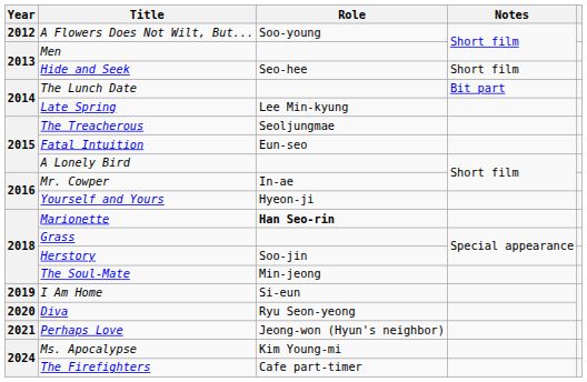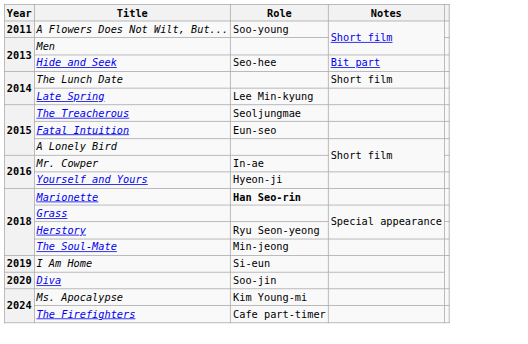A Flowers Does Not Wilt, But... | Year: 2012 -> 2011
Hide and Seek | Notes: Short film -> Bit part
The Lunch Date | Notes: Bit part -> Short film
Herstory | Role: Soo-jin -> Ryu Seon-yeong
Diva | Role: Ryu Seon-yeong -> Soo-jin
- row: 2021 | Perhaps Love | Jeong-won (Hyun's neighbor)
